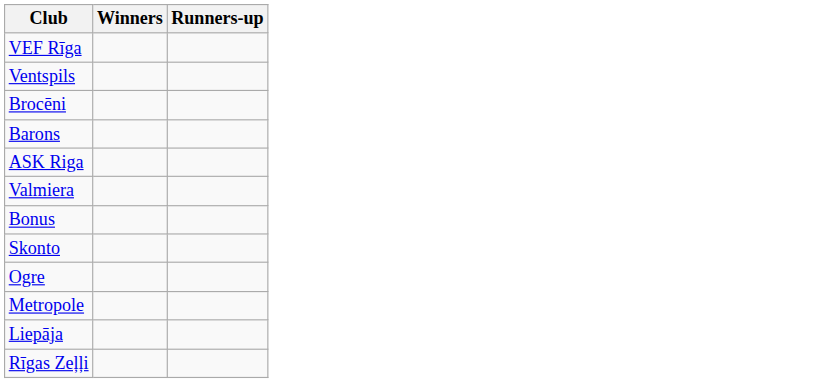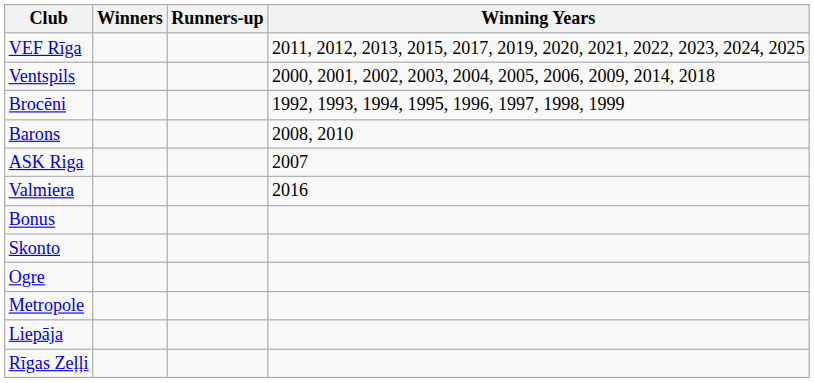+ column: Winning Years | 2011, 2012, 2013, 2015, 2017, 2019, 2020, 2021, 2022, 2023, 2024, 2025 | 2000, 2001, 2002, 2003, 2004, 2005, 2006, 2009, 2014, 2018 | 1992, 1993, 1994, 1995, 1996, 1997, 1998, 1999 | 2008, 2010 | 2007 | 2016
